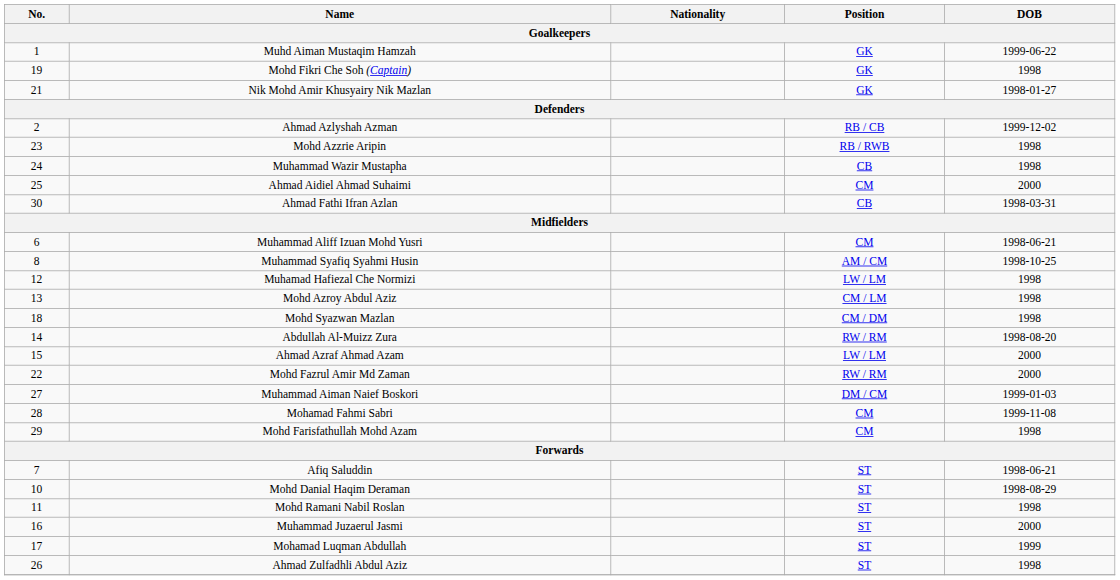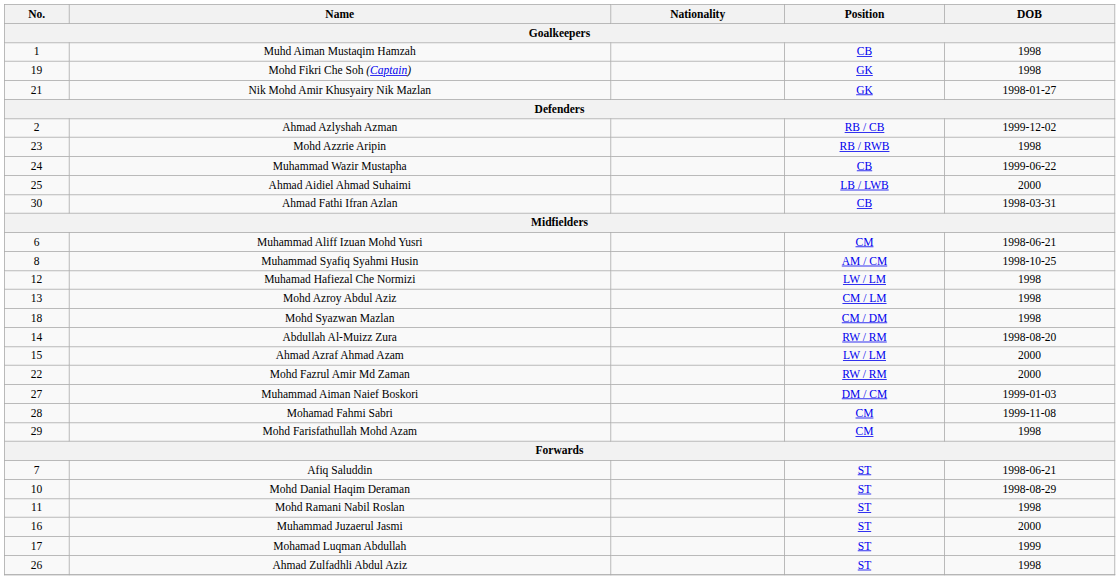Muhd Aiman Mustaqim Hamzah | Position: GK -> CB
Muhd Aiman Mustaqim Hamzah | DOB: 1999-06-22 -> 1998
Muhammad Wazir Mustapha | DOB: 1998 -> 1999-06-22
Ahmad Aidiel Ahmad Suhaimi | Position: CM -> LB / LWB
